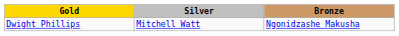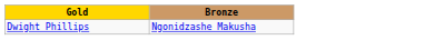- column: Silver | Mitchell Watt
